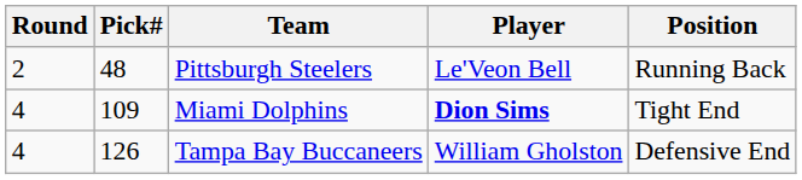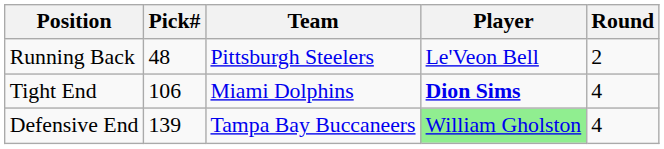columns swapped: Round <-> Position
Miami Dolphins | Pick#: 109 -> 106
Tampa Bay Buccaneers | Pick#: 126 -> 139
Tampa Bay Buccaneers | Player: no background -> lightgreen background
